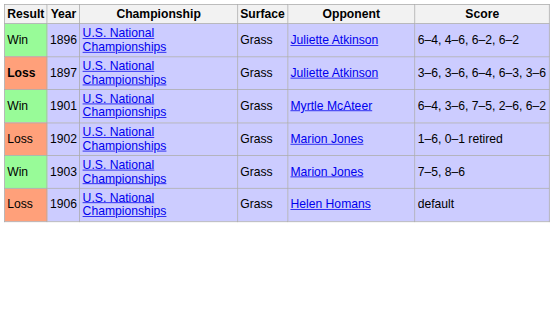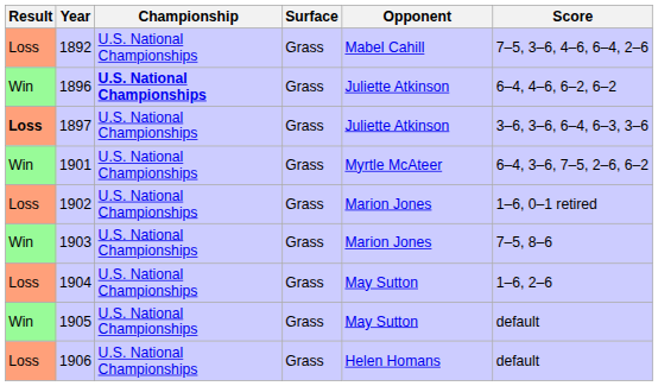+ row: Loss | 1892 | U.S. National Championships | Grass | Mabel Cahill | 7–5, 3–6, 4–6, 6–4, 2–6
1896 | Championship: normal -> bold
+ row: Loss | 1904 | U.S. National Championships | Grass | May Sutton | 1–6, 2–6
+ row: Win | 1905 | U.S. National Championships | Grass | May Sutton | default
